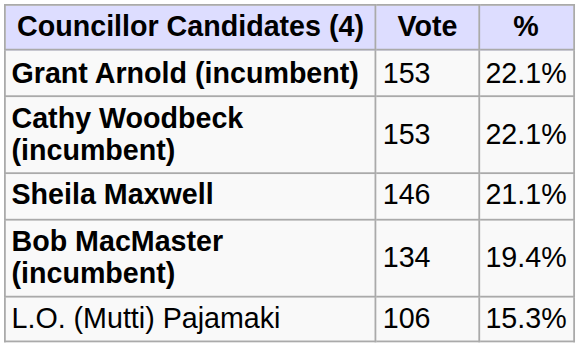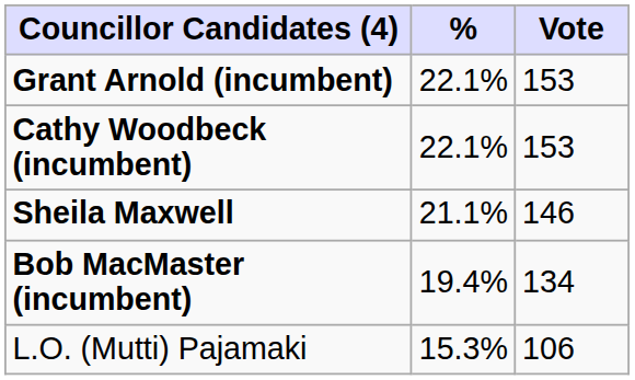columns swapped: Vote <-> %
